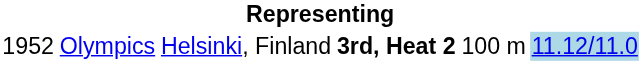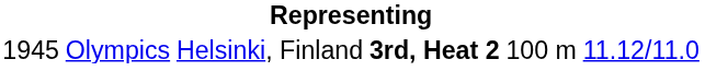Olympics | column 1: 1952 -> 1945
Olympics | column 6: lightblue background -> no background
